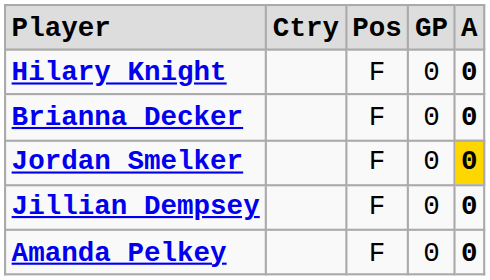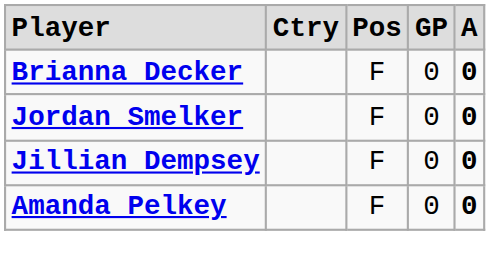- row: Hilary Knight | F | 0 | 0
Jordan Smelker | column 5: gold background -> no background
